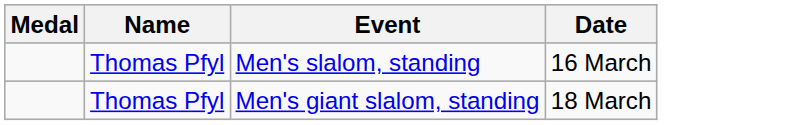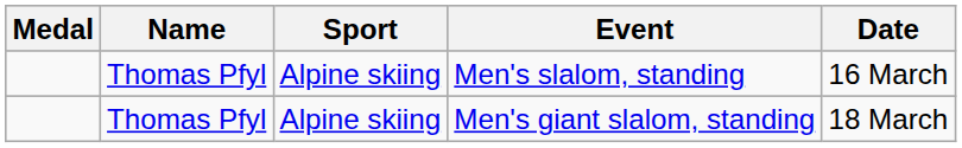+ column: Sport | Alpine skiing | Alpine skiing
